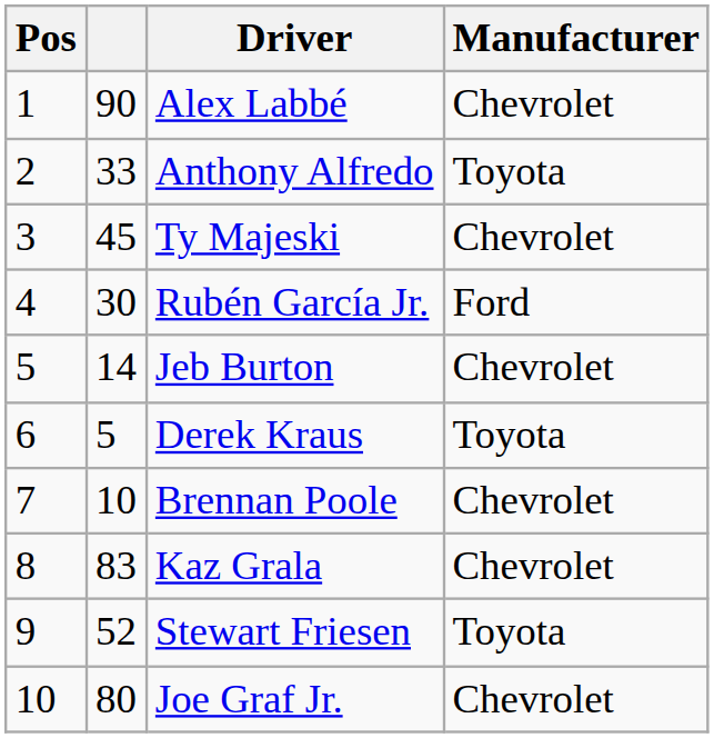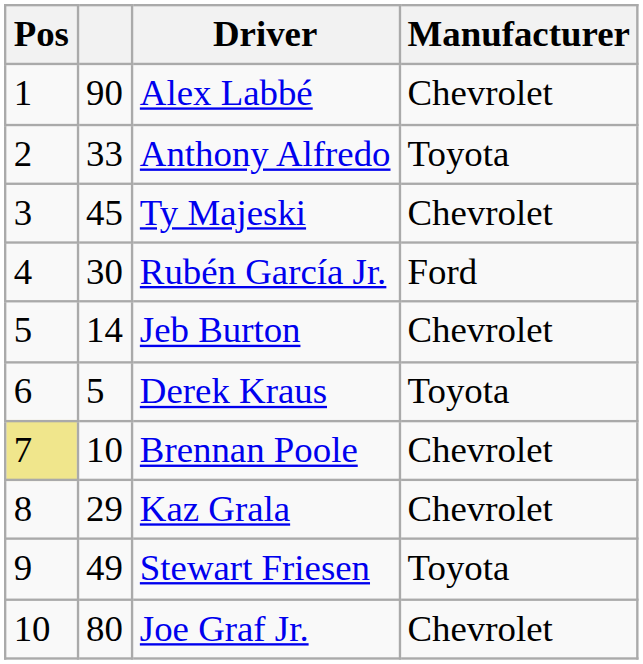Brennan Poole | Pos: no background -> khaki background
Kaz Grala | column 2: 83 -> 29
Stewart Friesen | column 2: 52 -> 49
